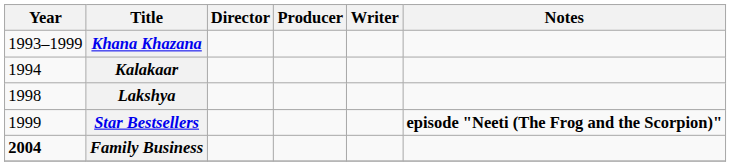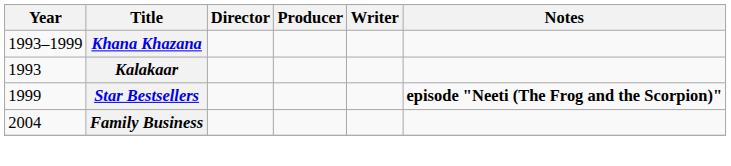Kalakaar | Year: 1994 -> 1993
- row: 1998 | Lakshya
Family Business | Year: bold -> normal
